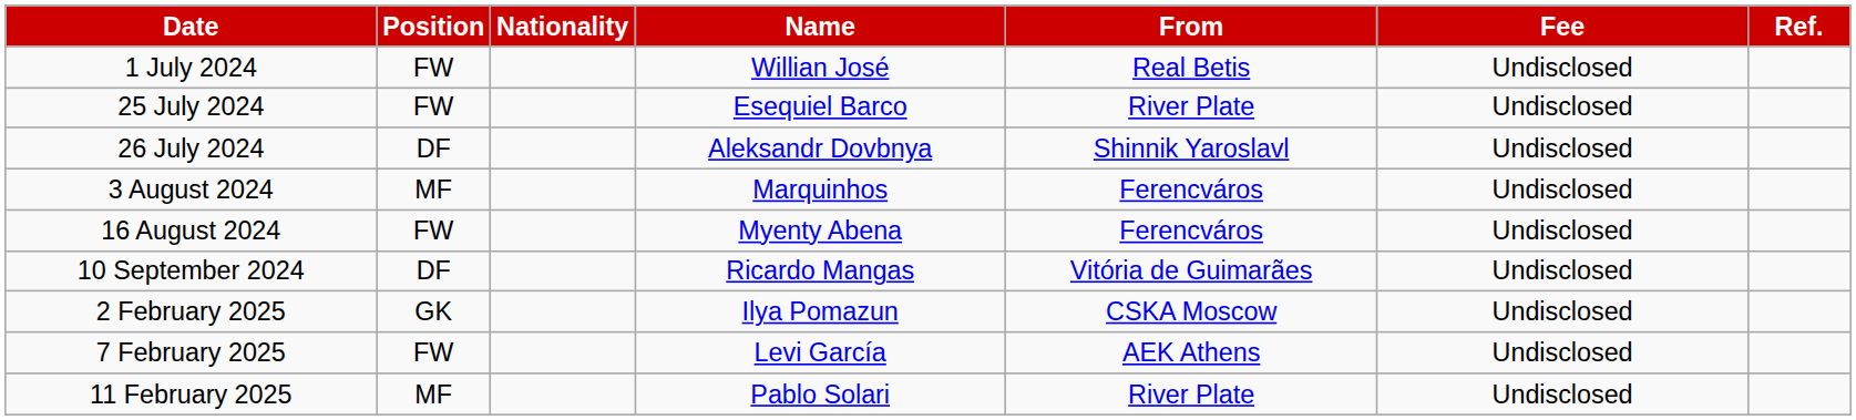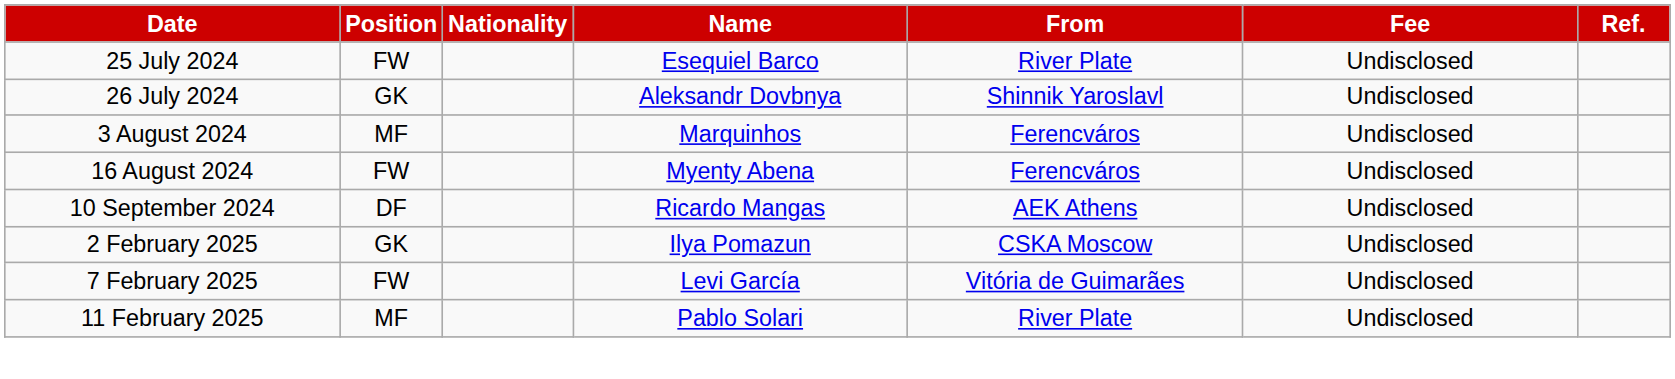- row: 1 July 2024 | FW | Willian José | Real Betis | Undisclosed
26 July 2024 | Position: DF -> GK
10 September 2024 | From: Vitória de Guimarães -> AEK Athens
7 February 2025 | From: AEK Athens -> Vitória de Guimarães
